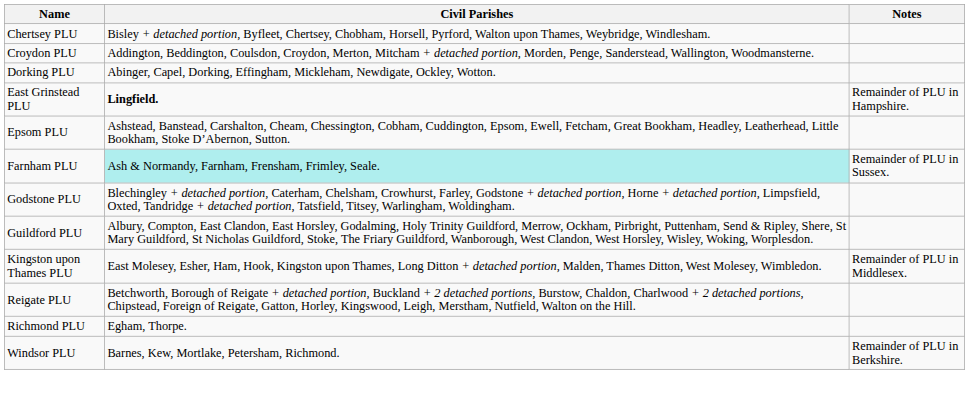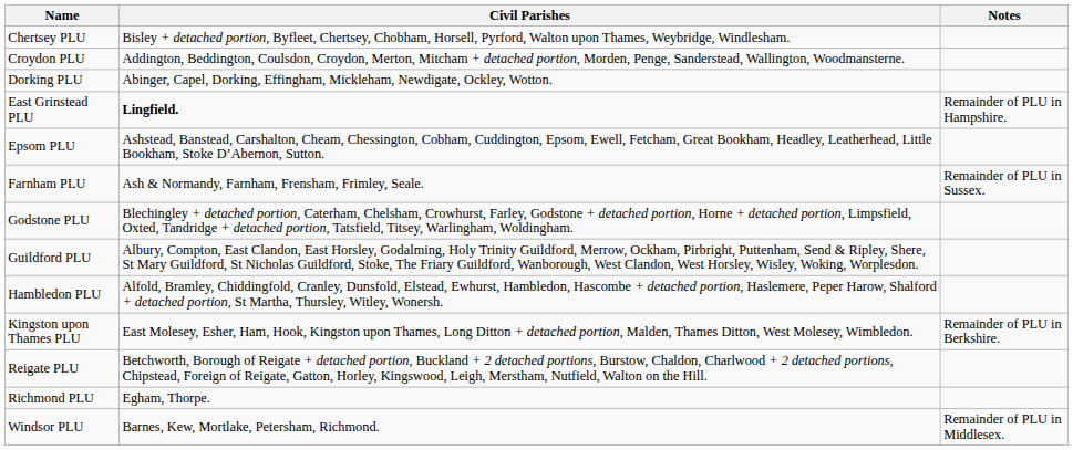Farnham PLU | Civil Parishes: paleturquoise background -> no background
+ row: Hambledon PLU | Alfold, Bramley, Chiddingfold, Cranley, Dunsfold, Elstead, Ewhurst, Hambledon, Hascombe + detached portion, Haslemere, Peper Harow, Shalford + detached portion, St Martha, Thursley, Witley, Wonersh.
Kingston upon Thames PLU | Notes: Remainder of PLU in Middlesex. -> Remainder of PLU in Berkshire.
Windsor PLU | Notes: Remainder of PLU in Berkshire. -> Remainder of PLU in Middlesex.
